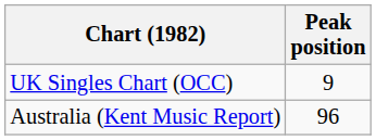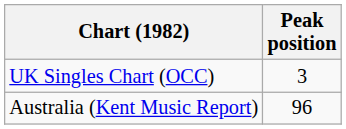UK Singles Chart (OCC) | Peak position: 9 -> 3
